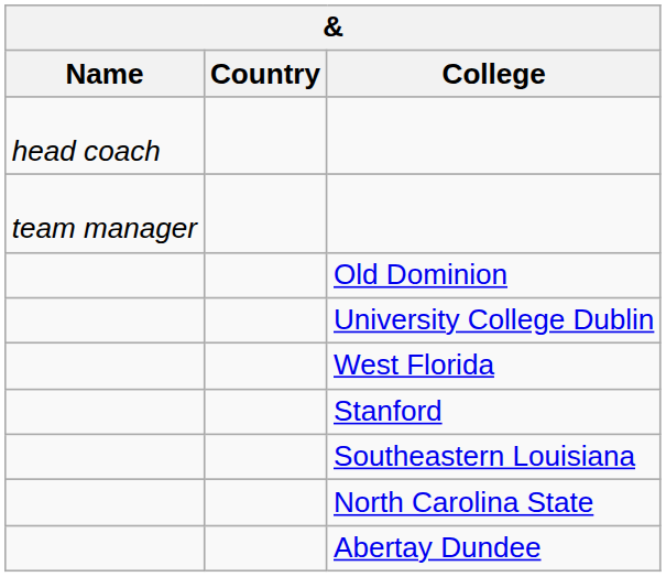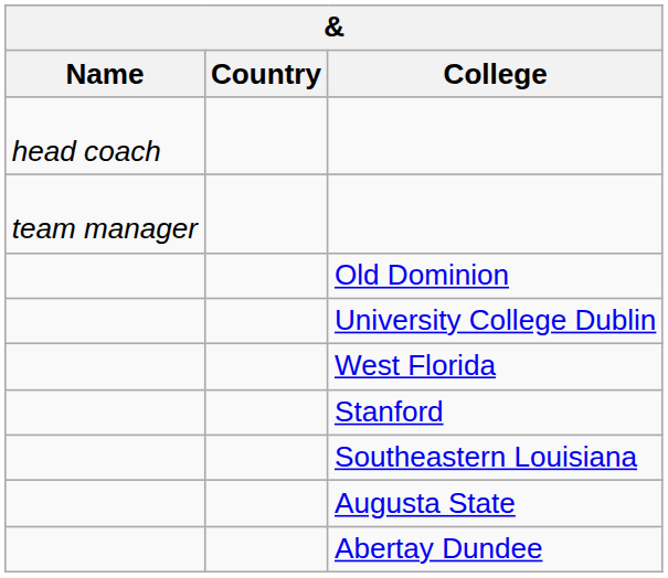- row: North Carolina State
+ row: Augusta State
